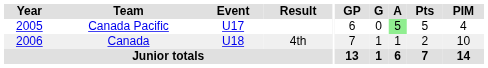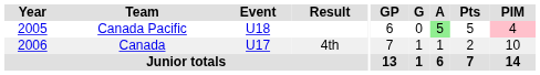Canada Pacific | Event: U17 -> U18
Canada Pacific | PIM: no background -> pink background
Canada | Event: U18 -> U17
